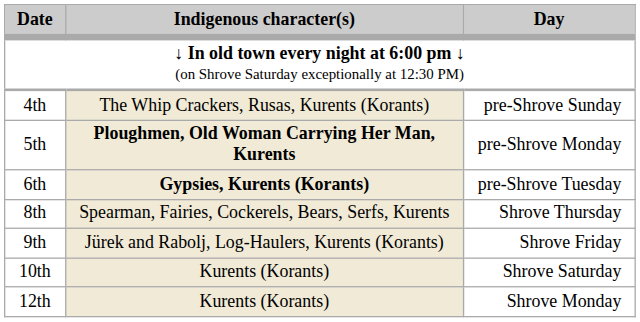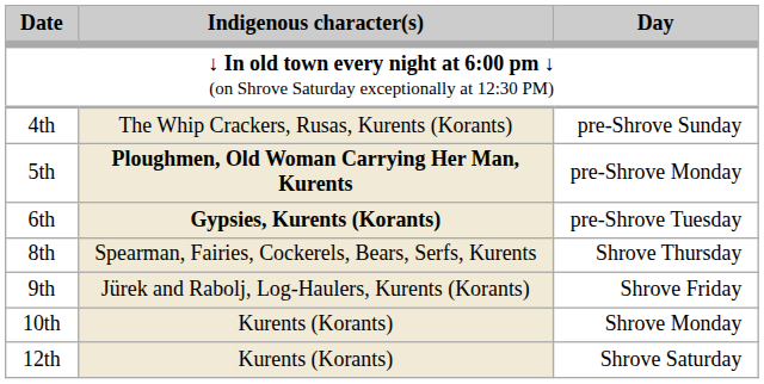10th | Day: Shrove Saturday -> Shrove Monday
12th | Day: Shrove Monday -> Shrove Saturday
